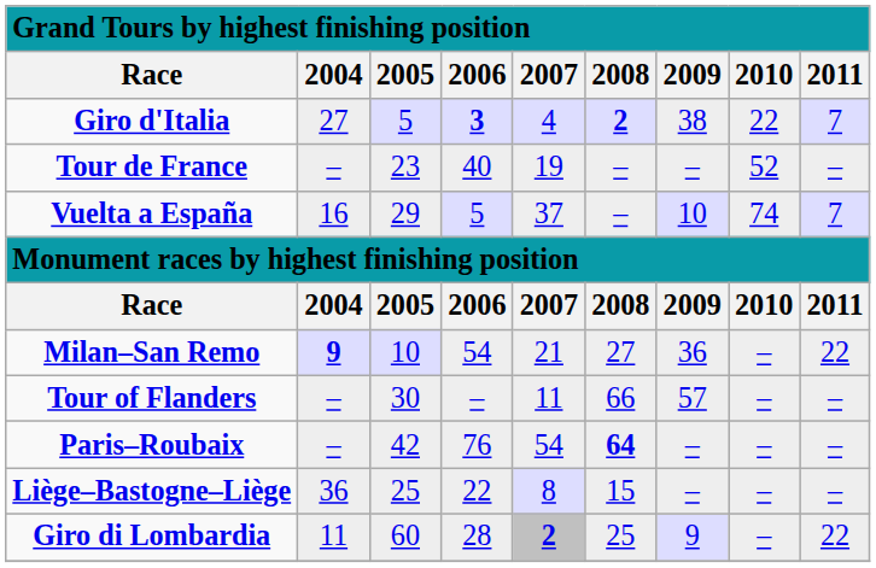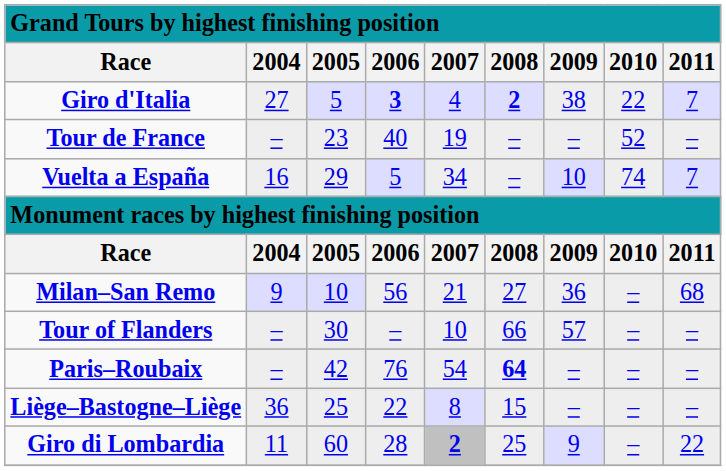Vuelta a España | 2007: 37 -> 34
Milan–San Remo | 2004: bold -> normal
Milan–San Remo | 2006: 54 -> 56
Milan–San Remo | 2011: 22 -> 68
Tour of Flanders | 2007: 11 -> 10
